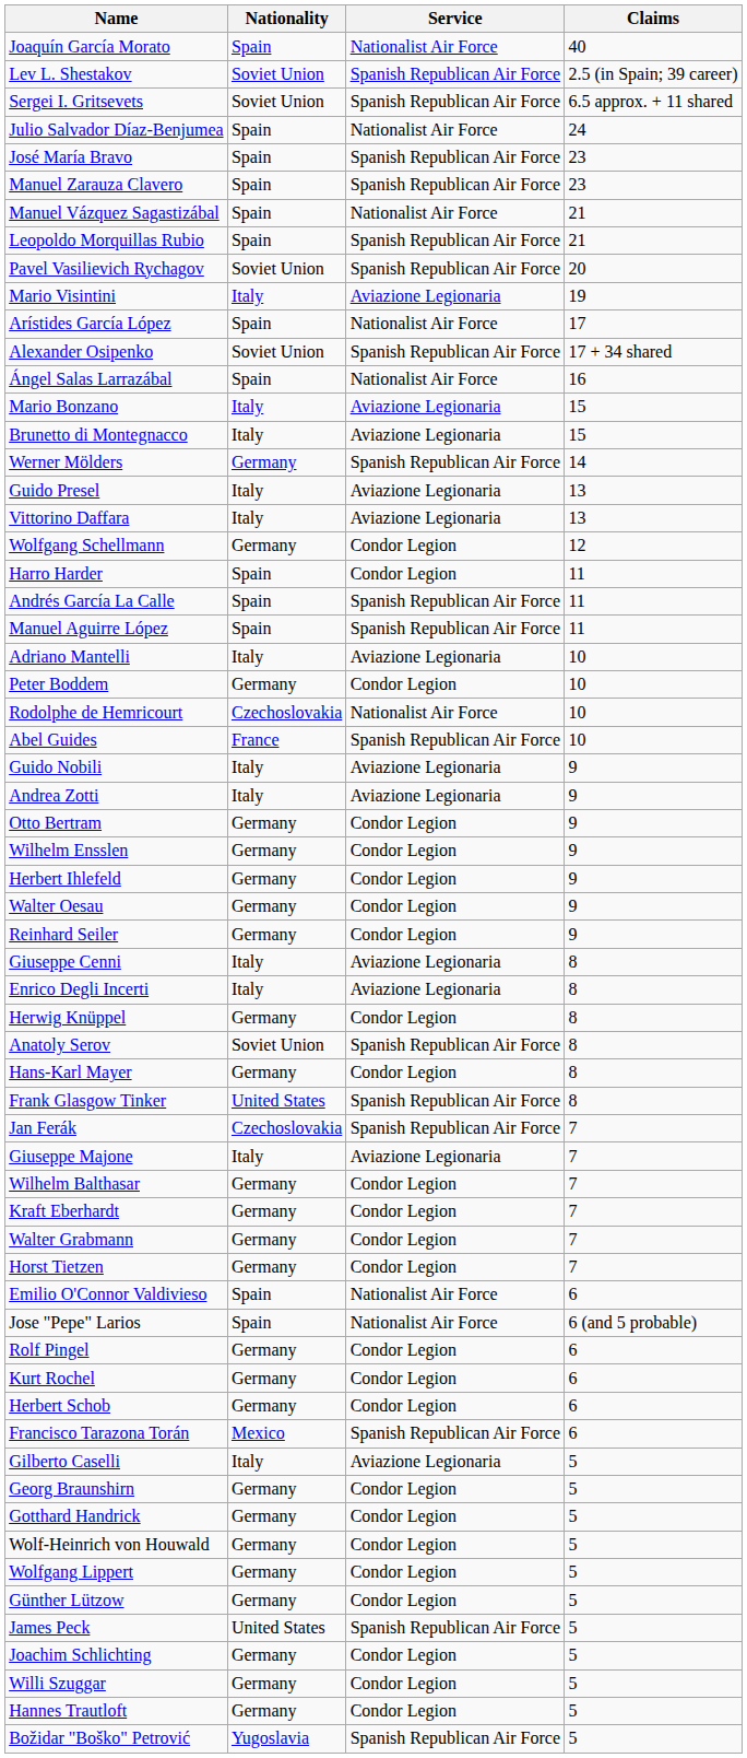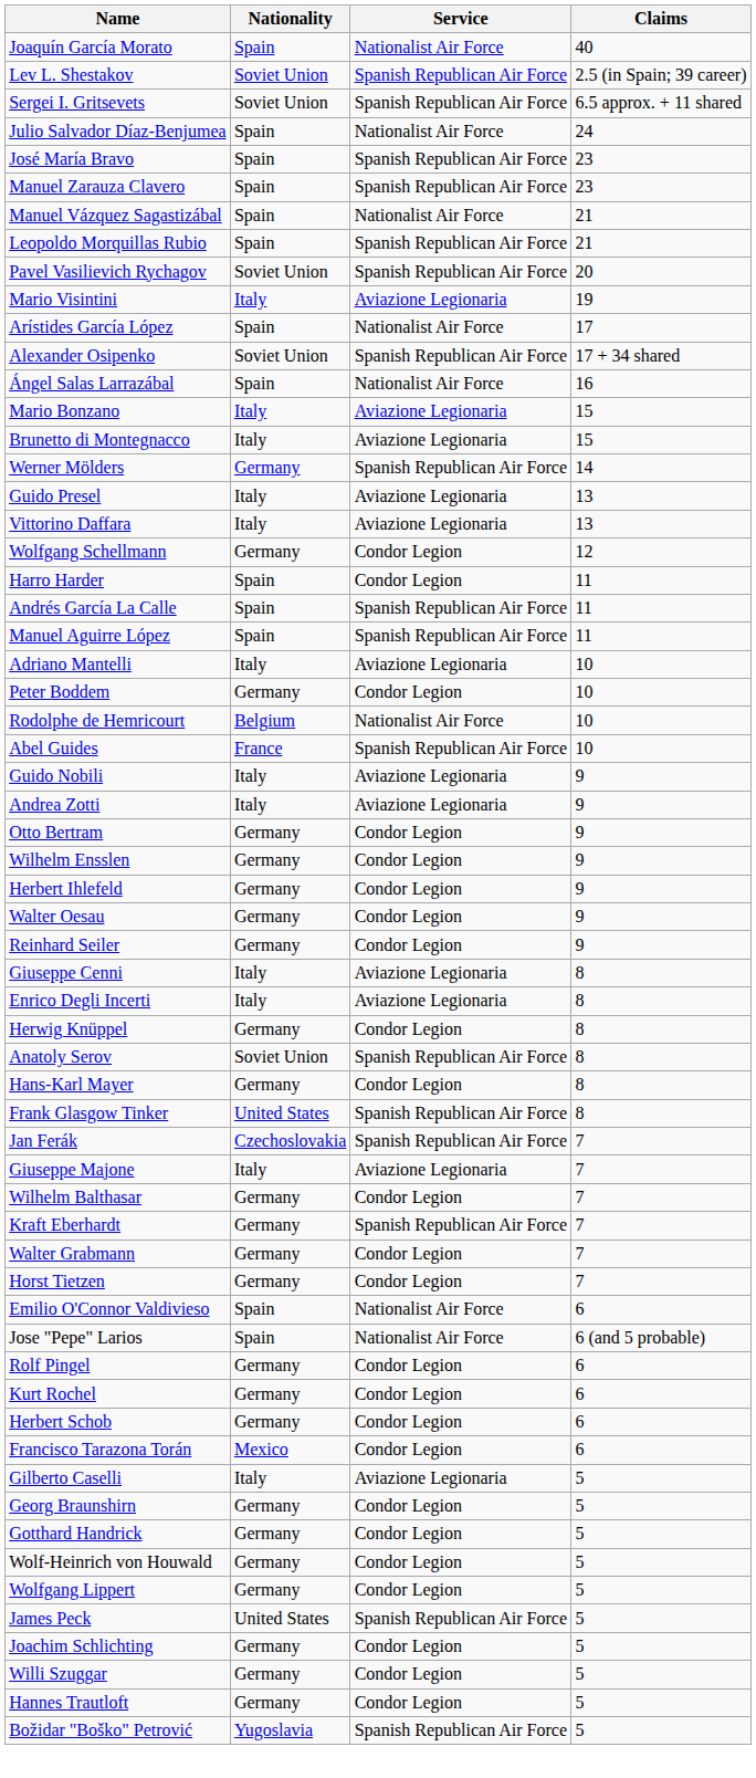Rodolphe de Hemricourt | Nationality: Czechoslovakia -> Belgium
Kraft Eberhardt | Service: Condor Legion -> Spanish Republican Air Force
Francisco Tarazona Torán | Service: Spanish Republican Air Force -> Condor Legion
- row: Günther Lützow | Germany | Condor Legion | 5
